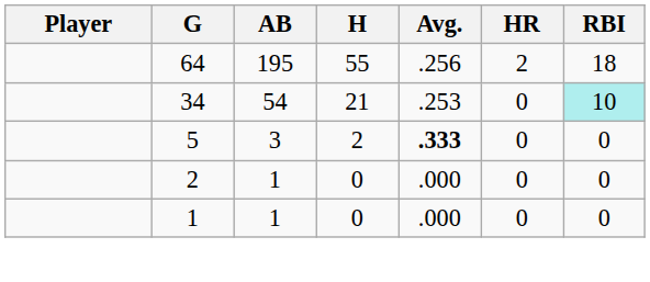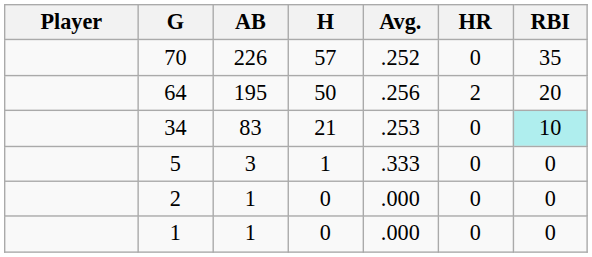+ row: 70 | 226 | 57 | .252 | 0 | 35
64 | H: 55 -> 50
64 | RBI: 18 -> 20
34 | AB: 54 -> 83
5 | H: 2 -> 1
5 | Avg.: bold -> normal
